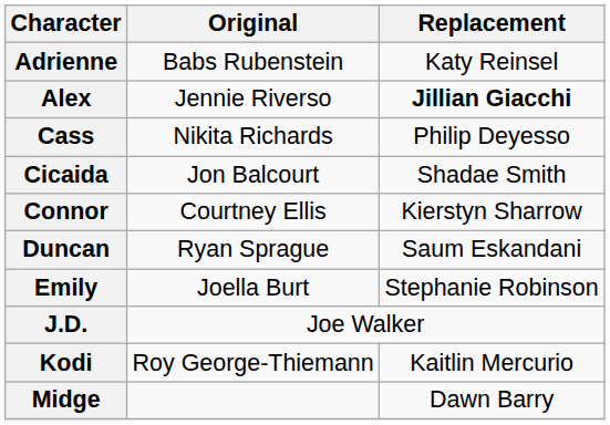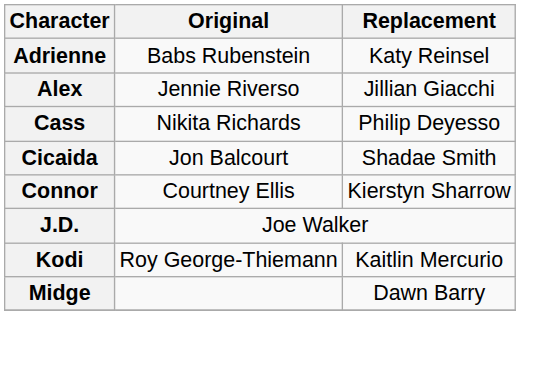Alex | Replacement: bold -> normal
- row: Duncan | Ryan Sprague | Saum Eskandani
- row: Emily | Joella Burt | Stephanie Robinson
